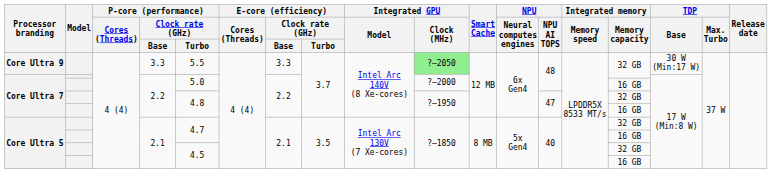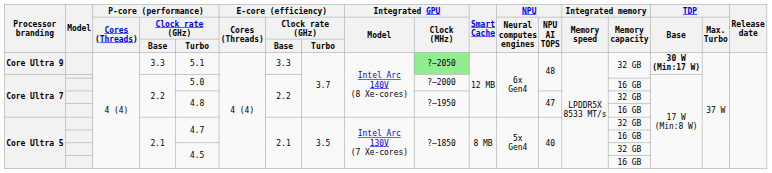Core Ultra 9 | P-core (performance) / Clock rate (GHz) / Turbo: 5.5 -> 5.1
Core Ultra 9 | TDP / Base: normal -> bold
